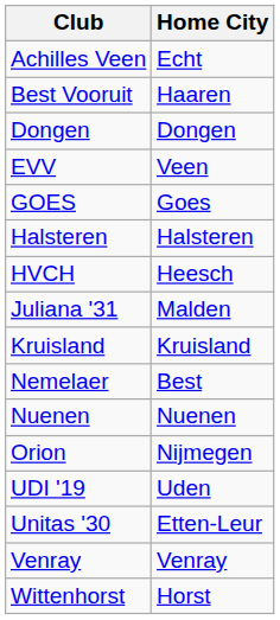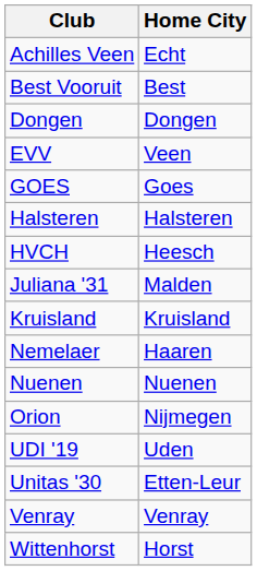Best Vooruit | Home City: Haaren -> Best
Nemelaer | Home City: Best -> Haaren
